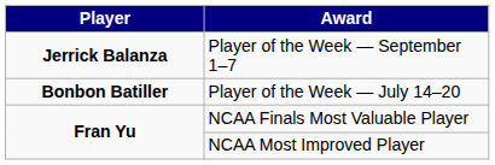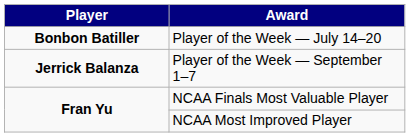rows swapped: Player of the Week — July 14–20 <-> Player of the Week — September 1–7
